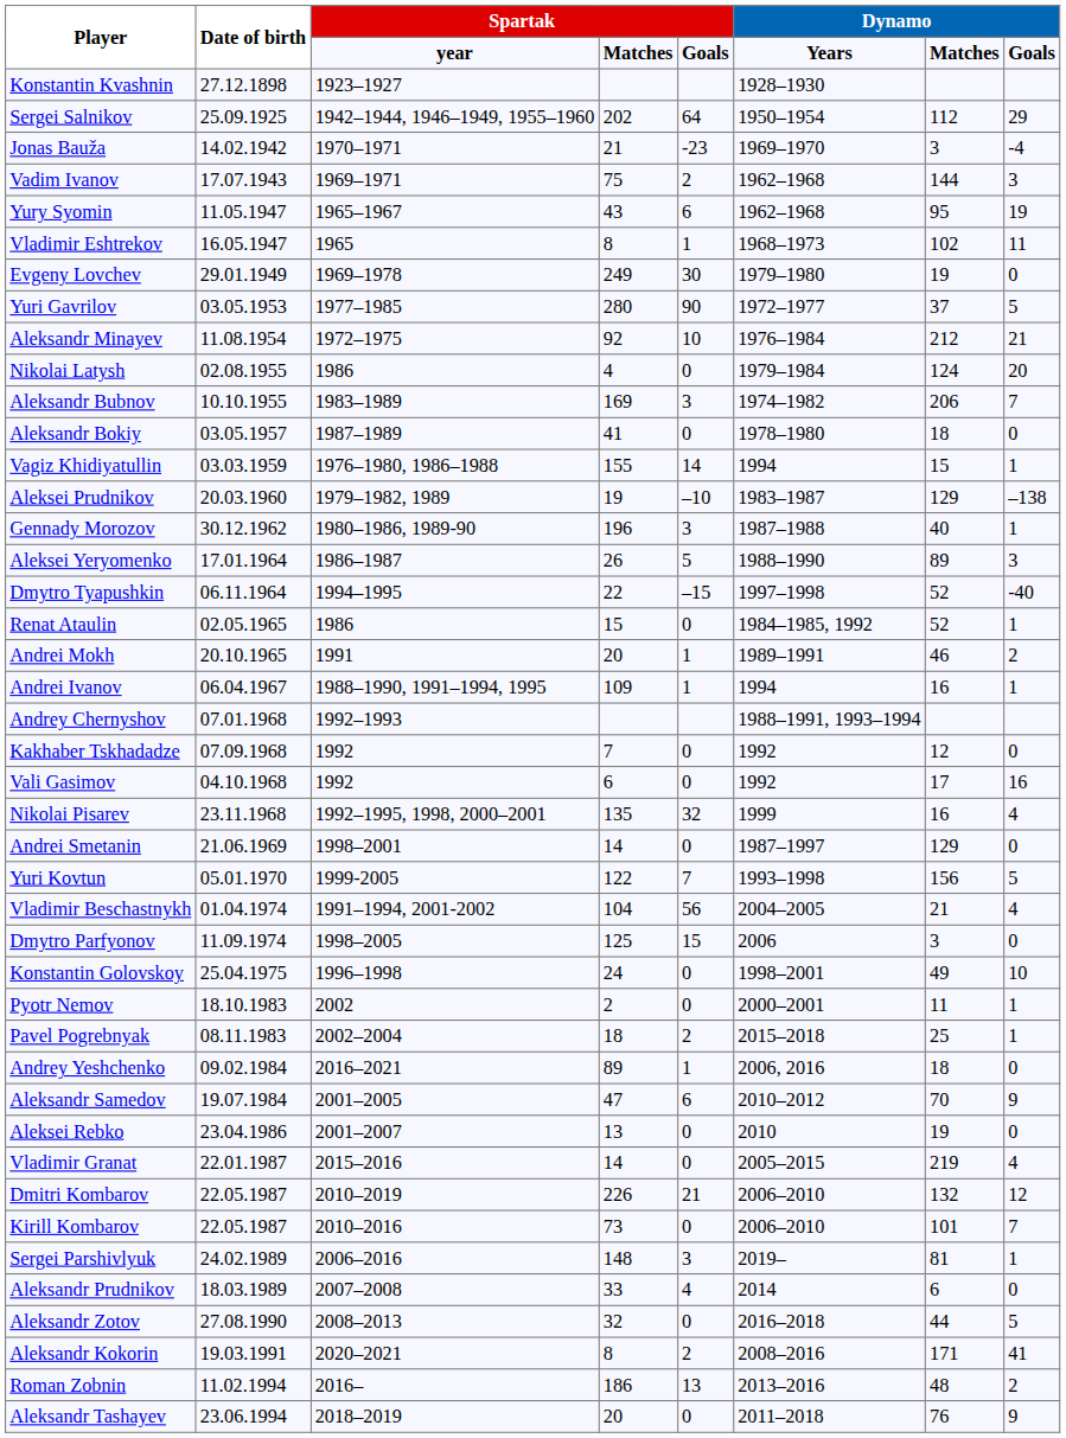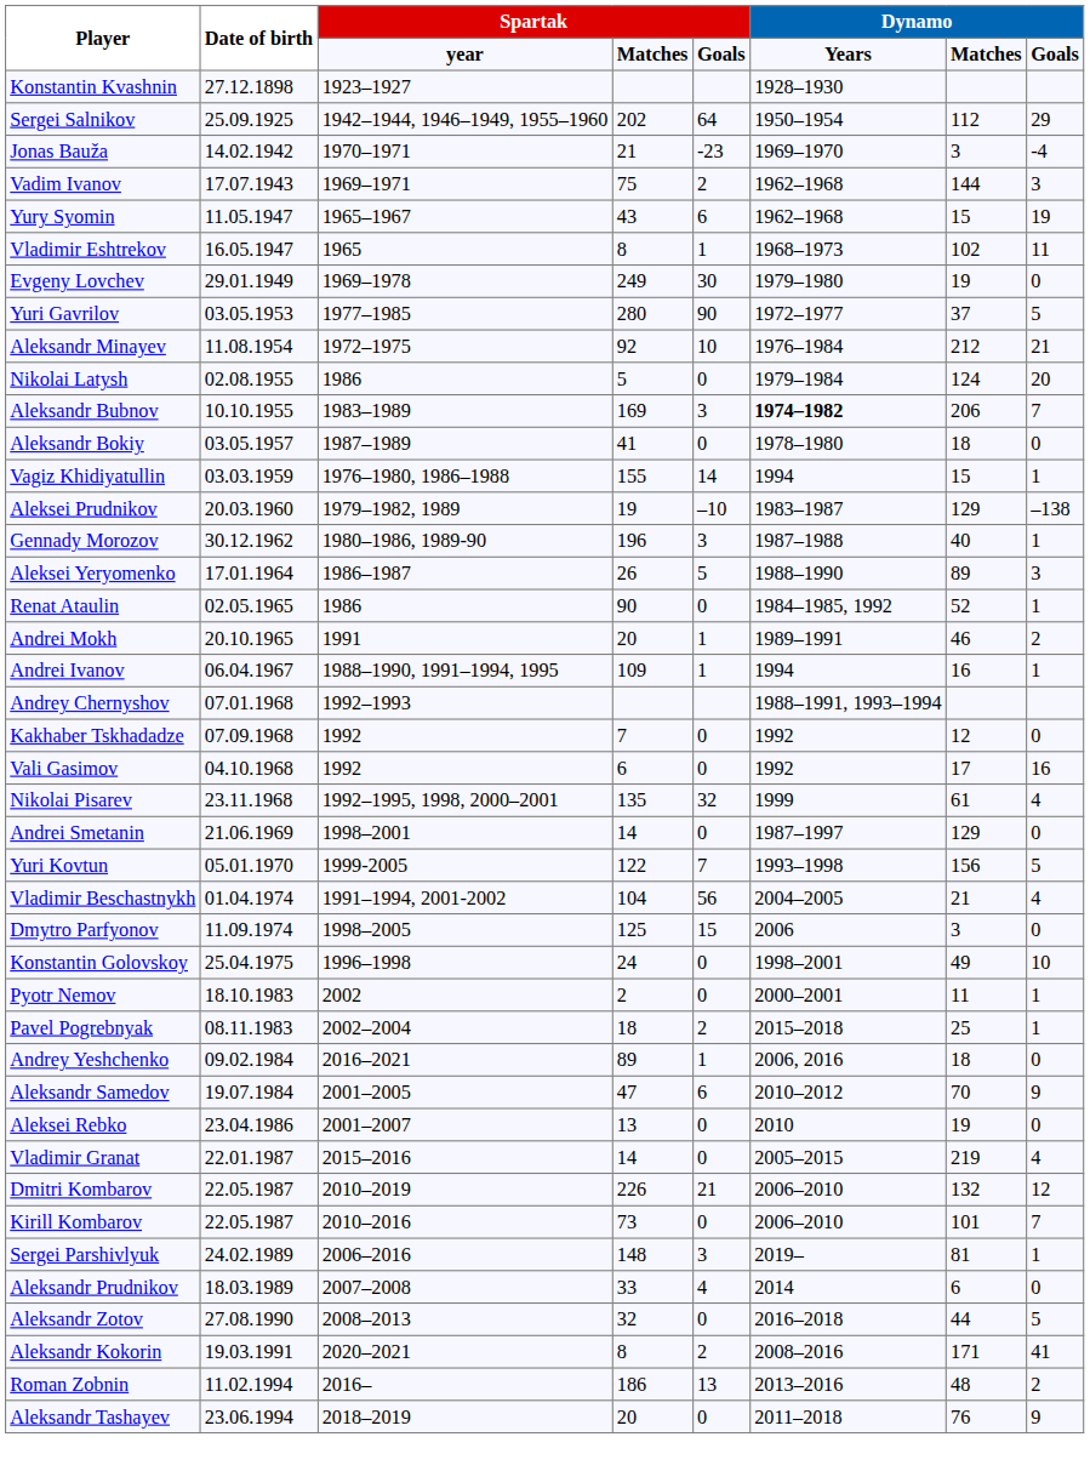Yury Syomin | Dynamo / Matches: 95 -> 15
Nikolai Latysh | Spartak / Matches: 4 -> 5
Aleksandr Bubnov | Dynamo / Years: normal -> bold
- row: Dmytro Tyapushkin | 06.11.1964 | 1994–1995 | 22 | –15 | 1997–1998 | 52 | -40
Renat Ataulin | Spartak / Matches: 15 -> 90
Nikolai Pisarev | Dynamo / Matches: 16 -> 61
